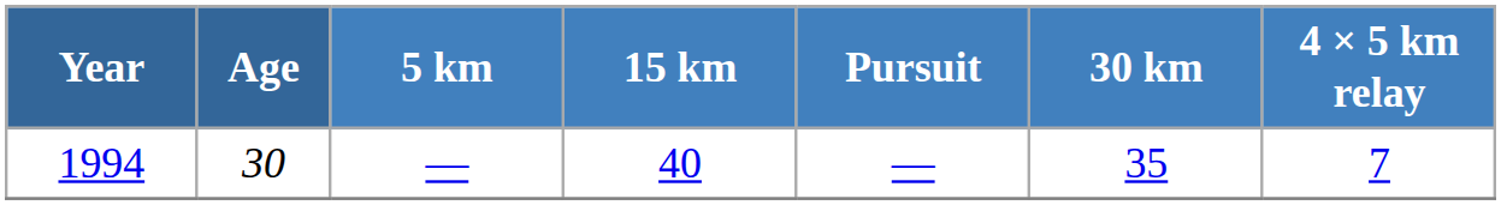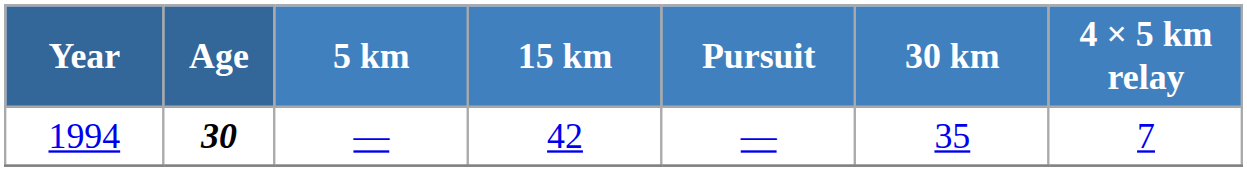1994 | Age: normal -> bold
1994 | 15 km: 40 -> 42
